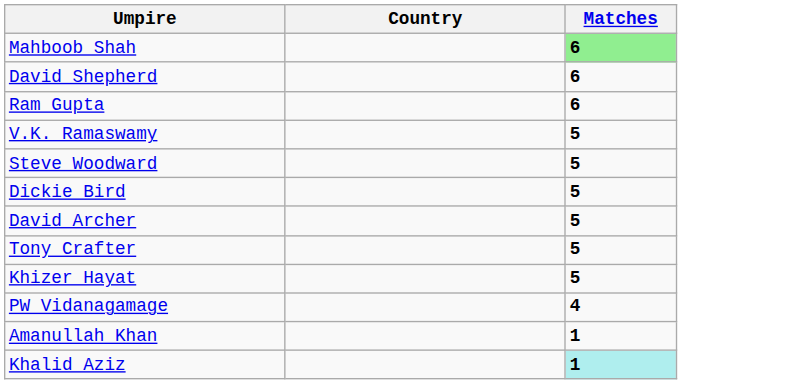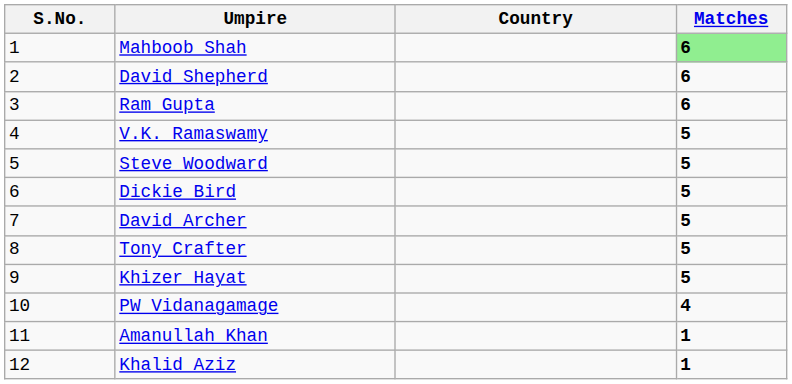+ column: S.No. | 1 | 2 | 3 | 4 | 5 | 6 | 7 | 8 | 9 | 10 | 11 | 12
Khalid Aziz | Matches: paleturquoise background -> no background
